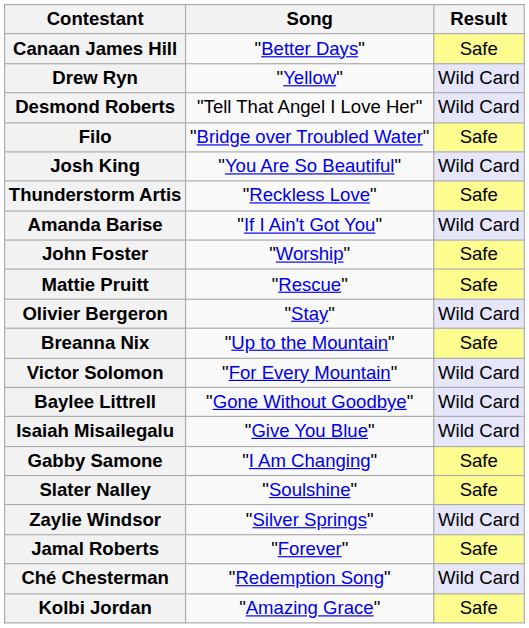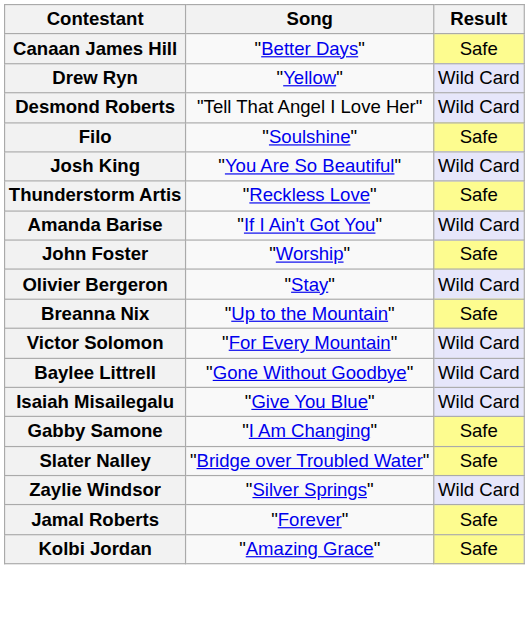Filo | Song: "Bridge over Troubled Water" -> "Soulshine"
- row: Mattie Pruitt | "Rescue" | Safe
Slater Nalley | Song: "Soulshine" -> "Bridge over Troubled Water"
- row: Ché Chesterman | "Redemption Song" | Wild Card
